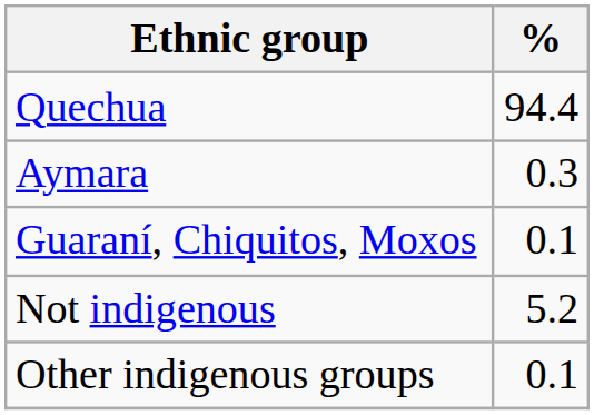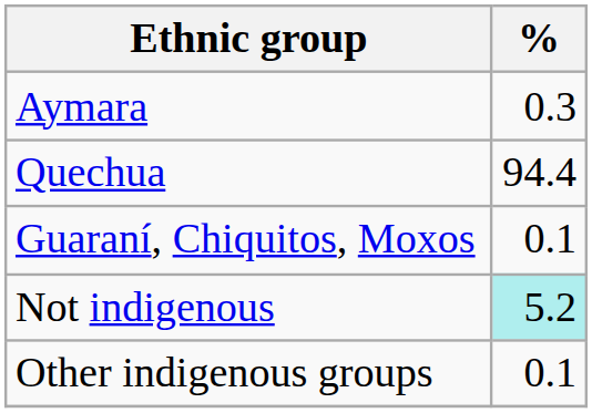rows swapped: Quechua <-> Aymara
Not indigenous | %: no background -> paleturquoise background
